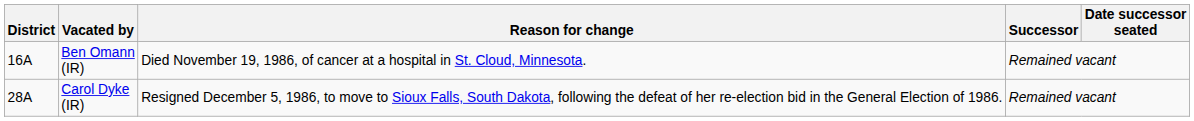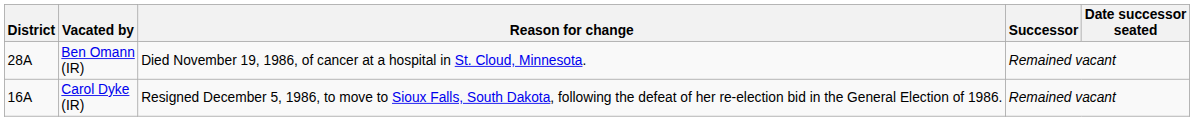Ben Omann (IR) | District: 16A -> 28A
Carol Dyke (IR) | District: 28A -> 16A
